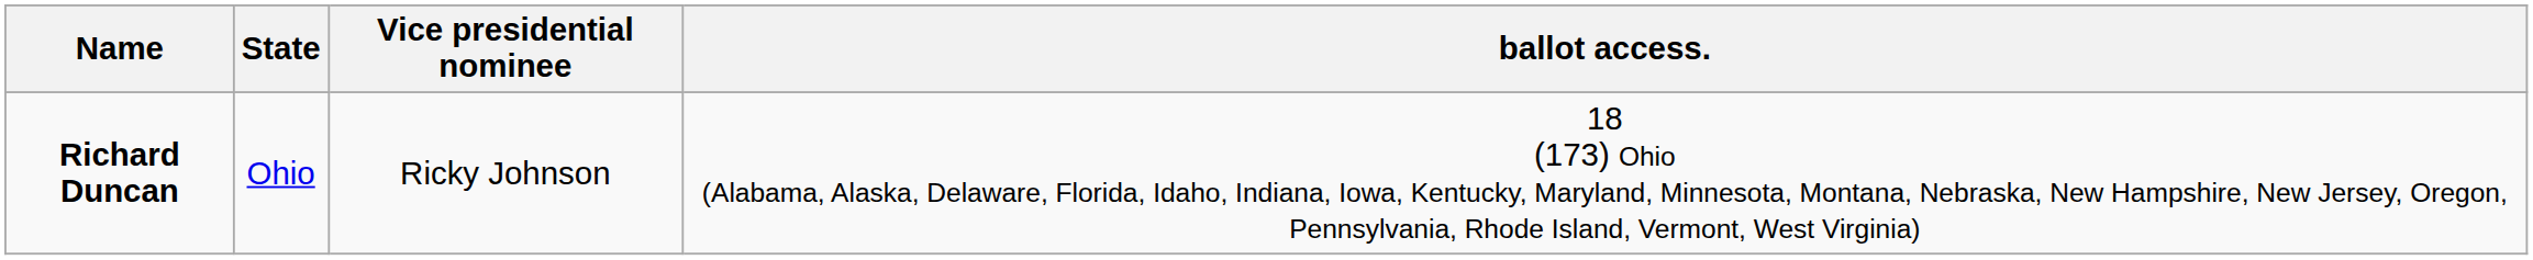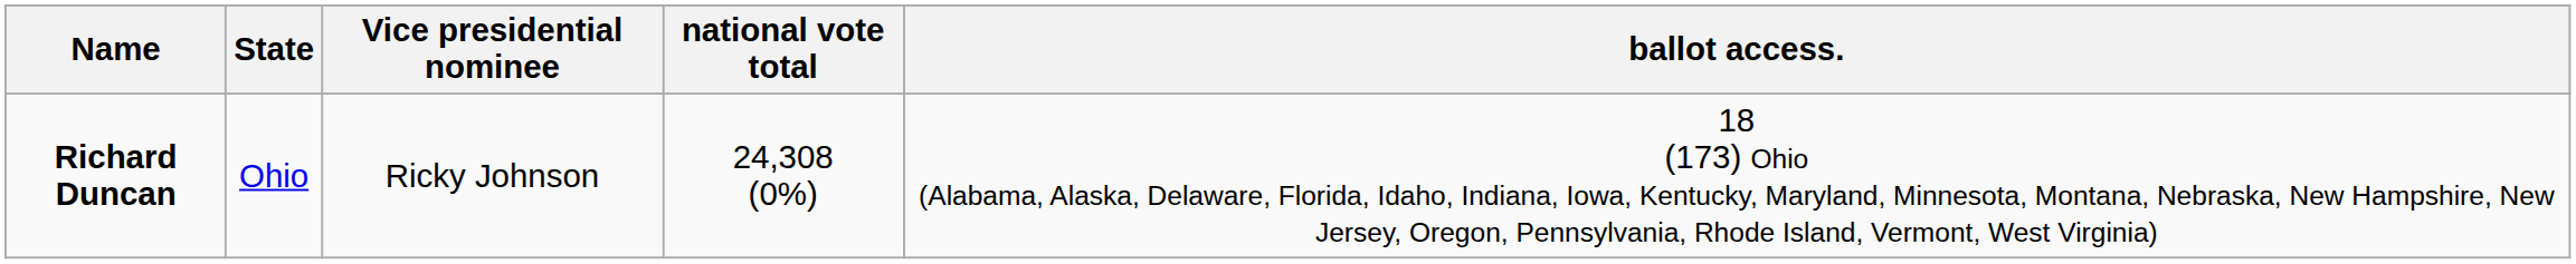+ column: national vote total | 24,308 (0%)
